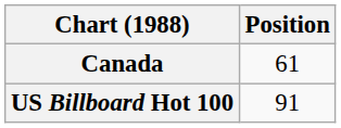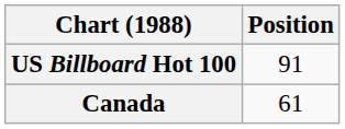rows swapped: Canada <-> US Billboard Hot 100
